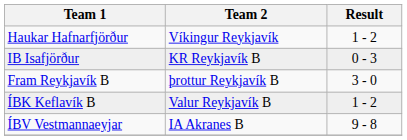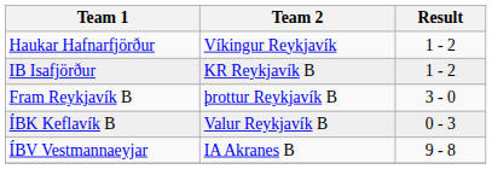IB Isafjörður | Result: 0 - 3 -> 1 - 2
ÍBK Keflavík B | Result: 1 - 2 -> 0 - 3
